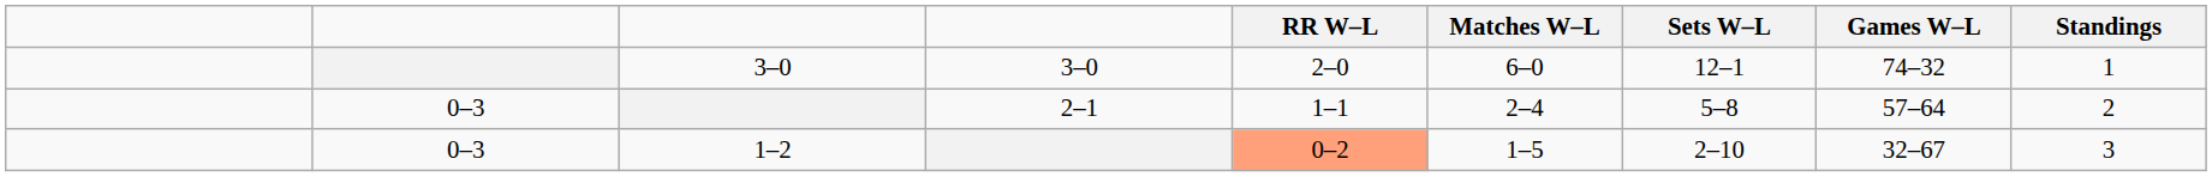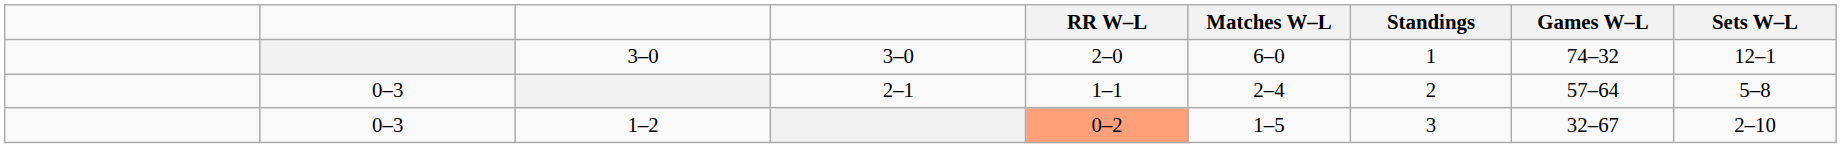columns swapped: Sets W–L <-> Standings
